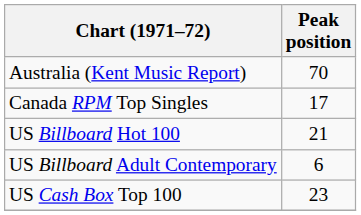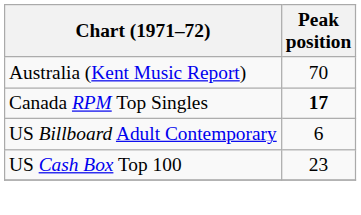Canada RPM Top Singles | Peak position: normal -> bold
- row: US Billboard Hot 100 | 21
